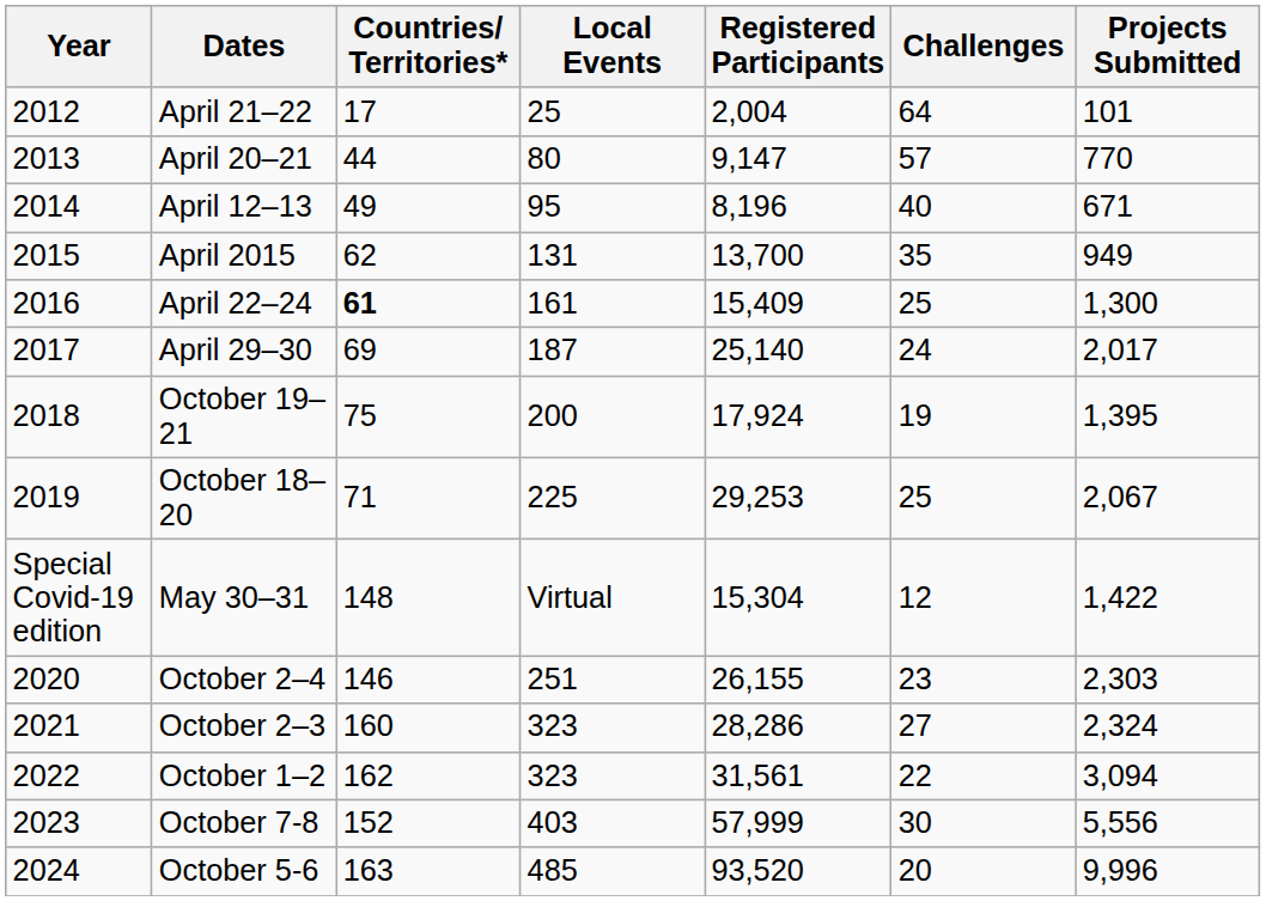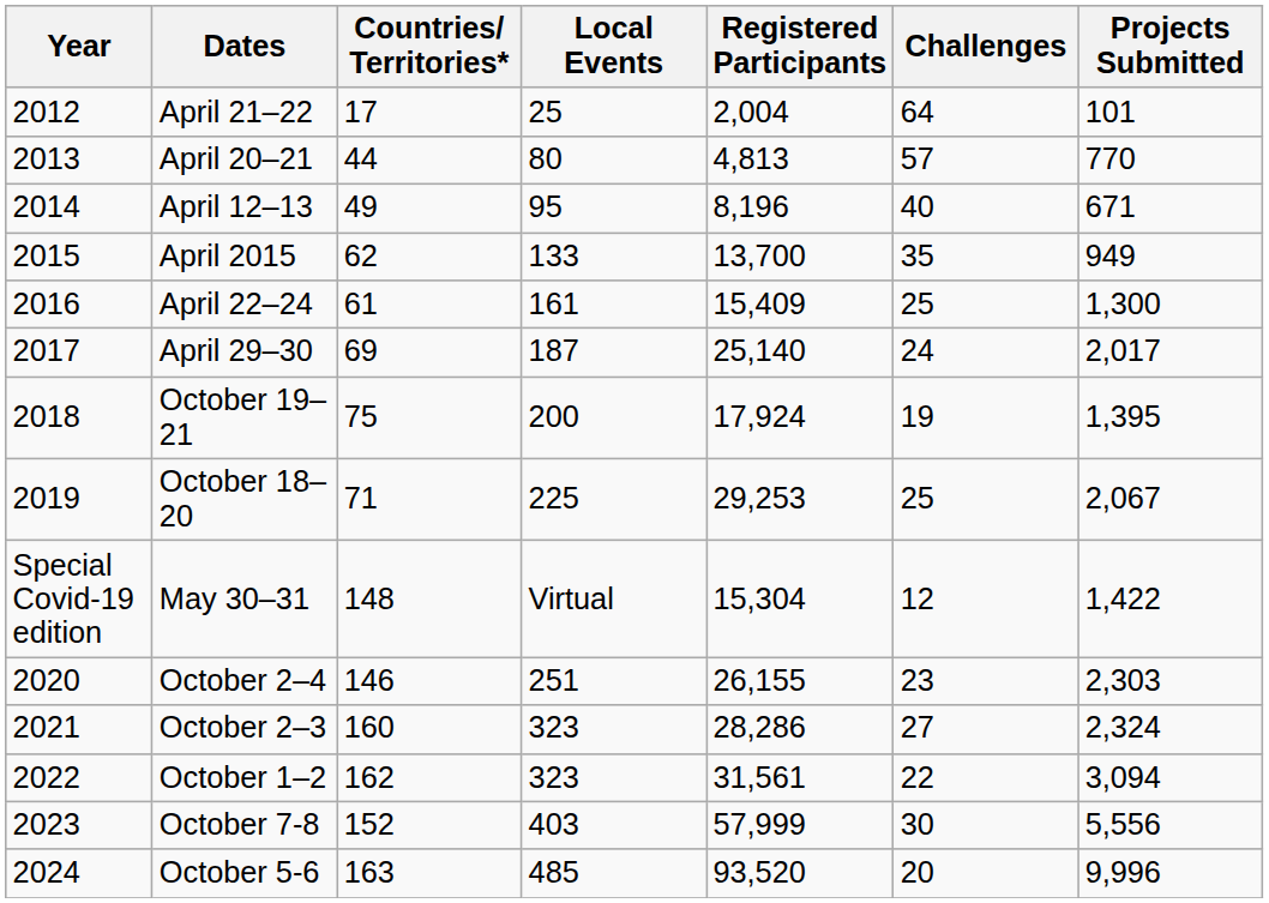April 20–21 | Registered Participants: 9,147 -> 4,813
April 2015 | Local Events: 131 -> 133
April 22–24 | Countries/ Territories*: bold -> normal
